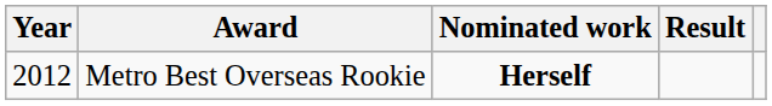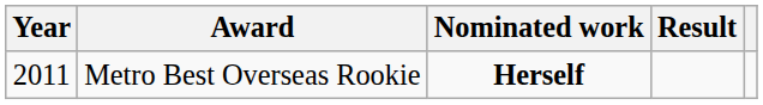Metro Best Overseas Rookie | Year: 2012 -> 2011
